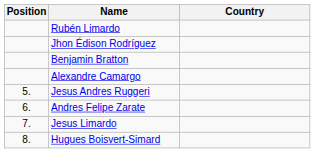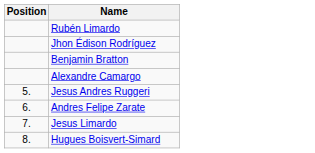- column: Country
